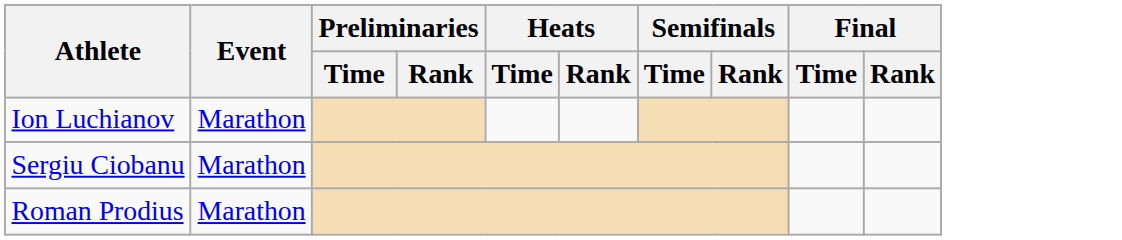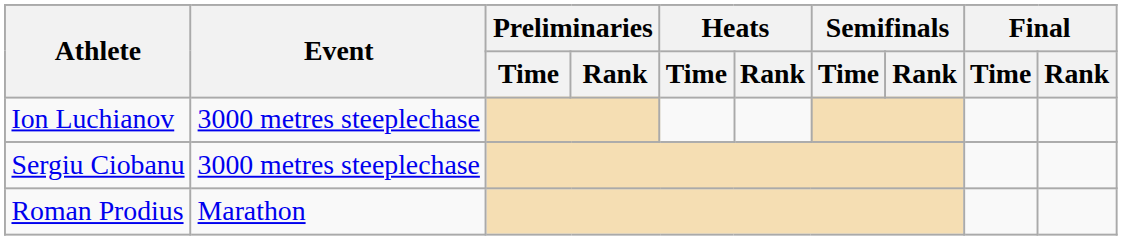Ion Luchianov | Event: Marathon -> 3000 metres steeplechase
Sergiu Ciobanu | Event: Marathon -> 3000 metres steeplechase
